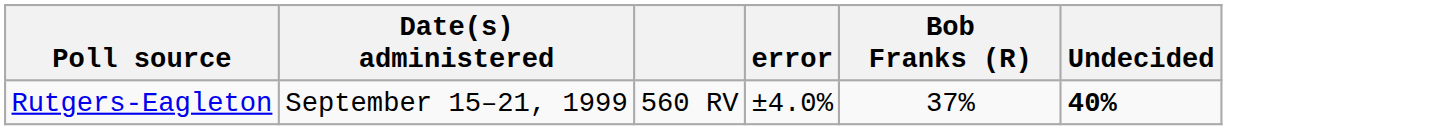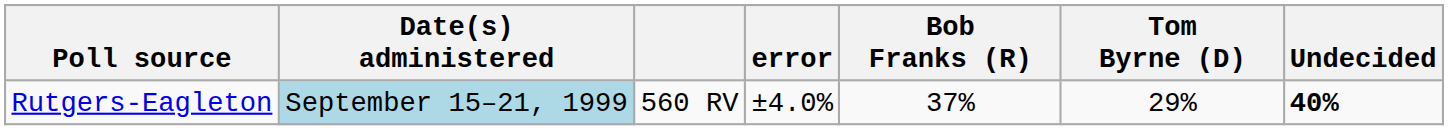+ column: Tom Byrne (D) | 29%
Rutgers-Eagleton | Date(s) administered: no background -> lightblue background
